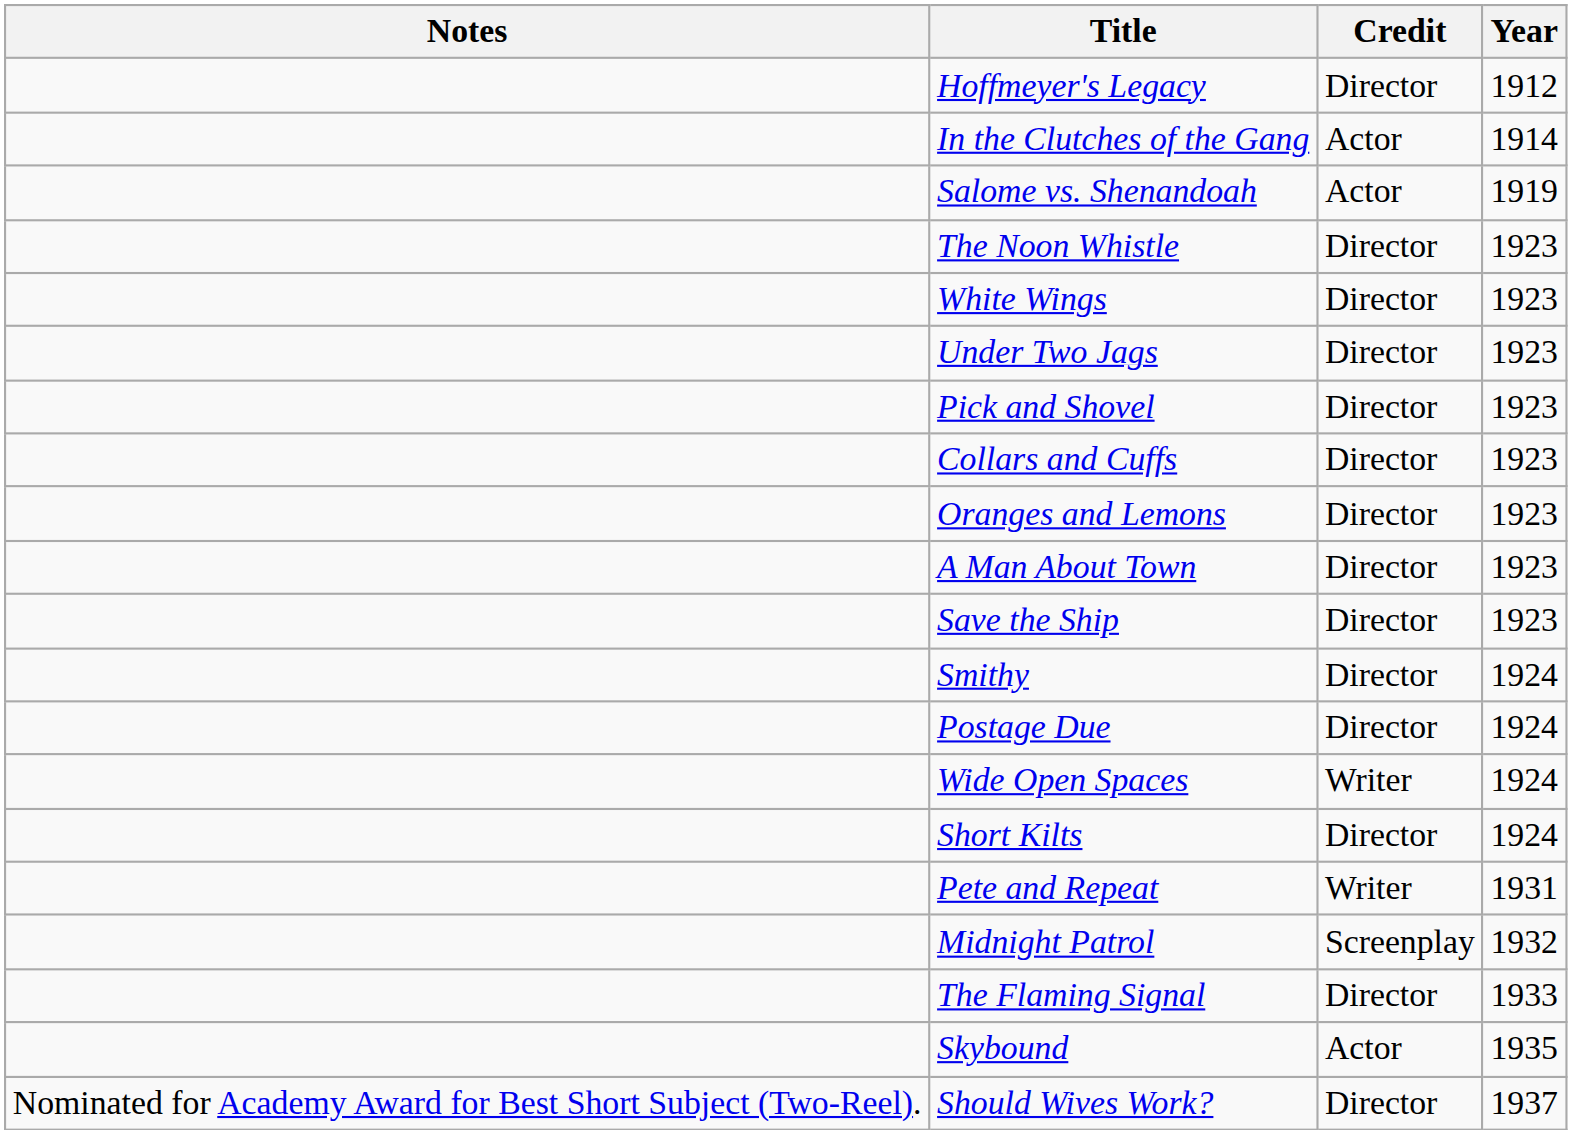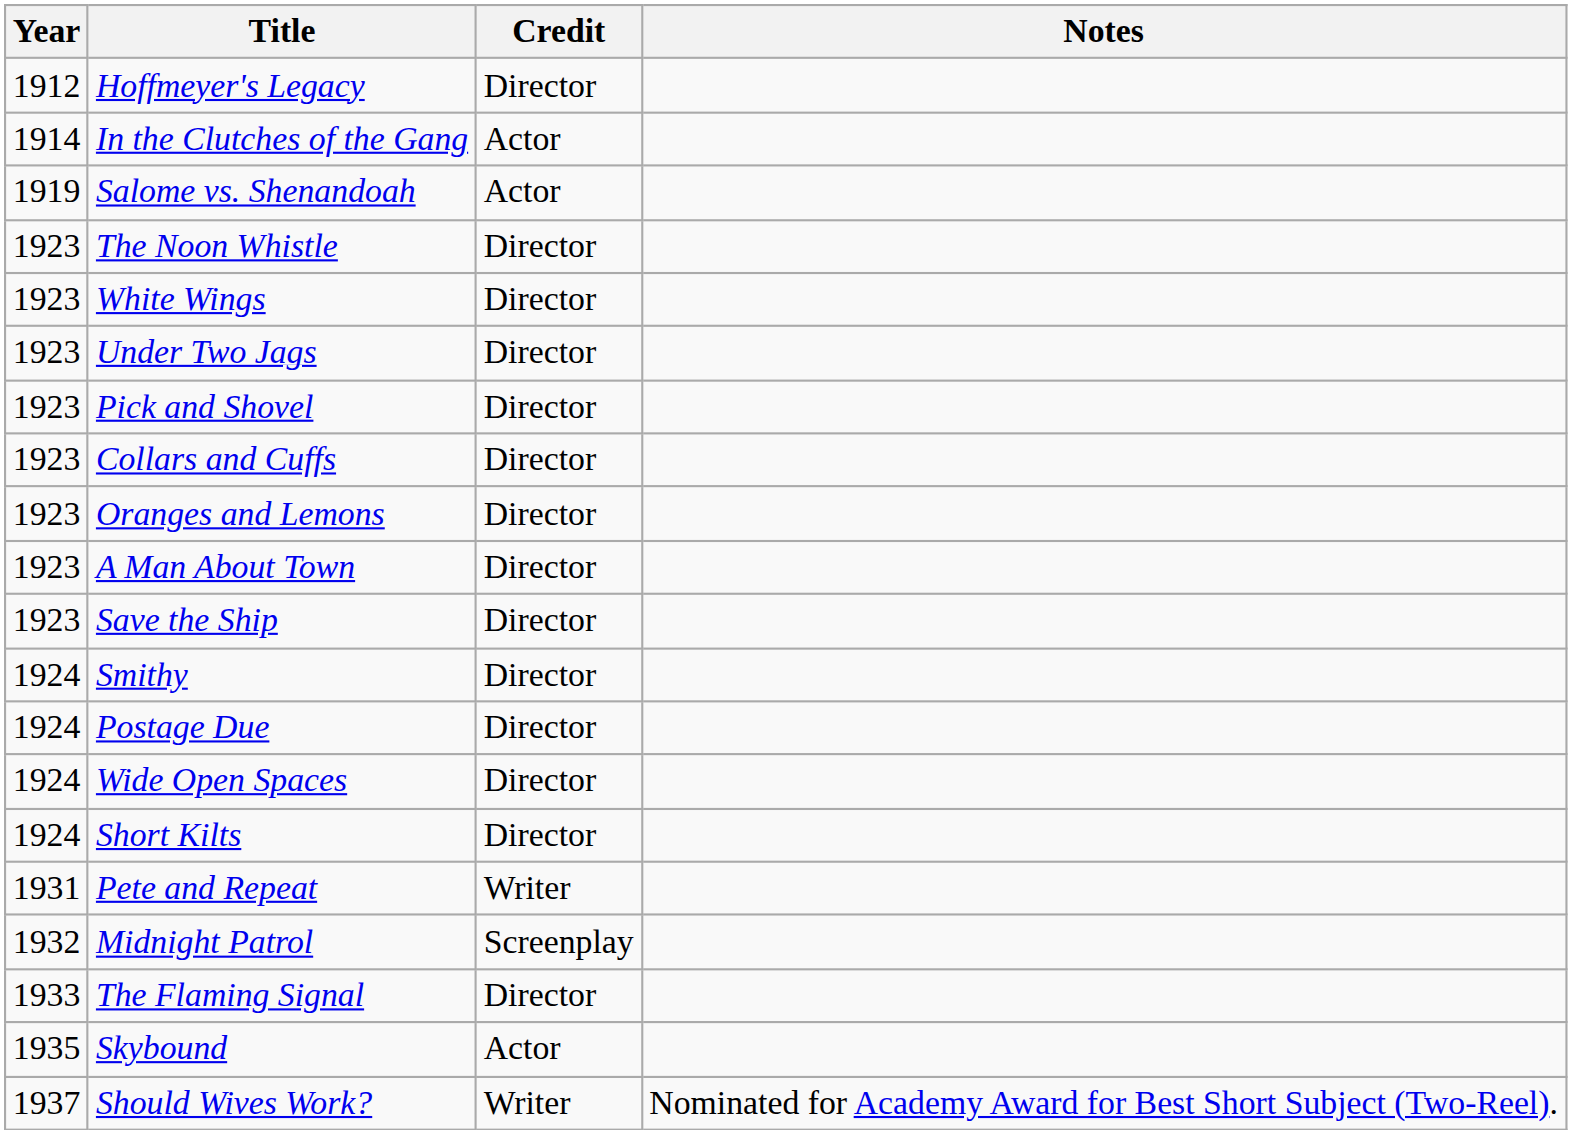columns swapped: Year <-> Notes
Wide Open Spaces | Credit: Writer -> Director
Should Wives Work? | Credit: Director -> Writer
